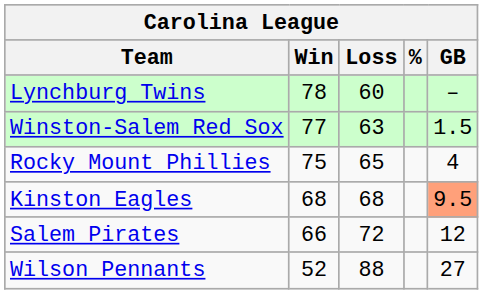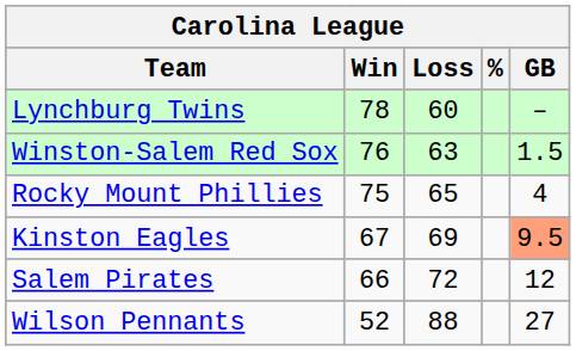Winston-Salem Red Sox | Win: 77 -> 76
Kinston Eagles | Win: 68 -> 67
Kinston Eagles | Loss: 68 -> 69
